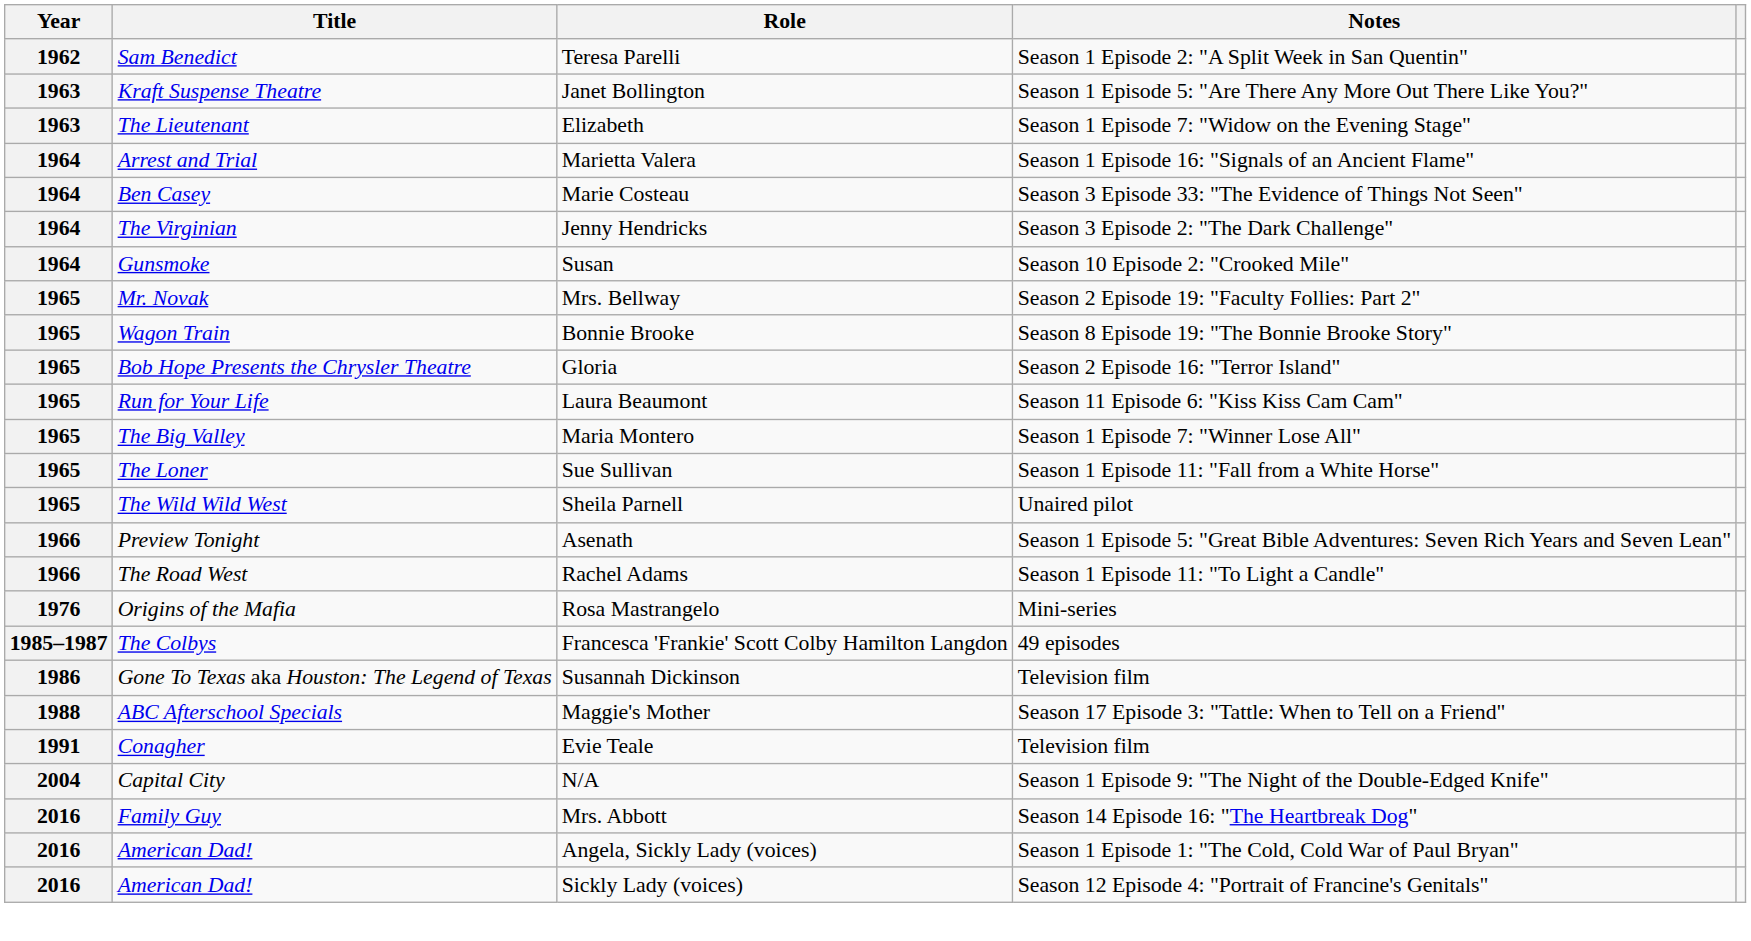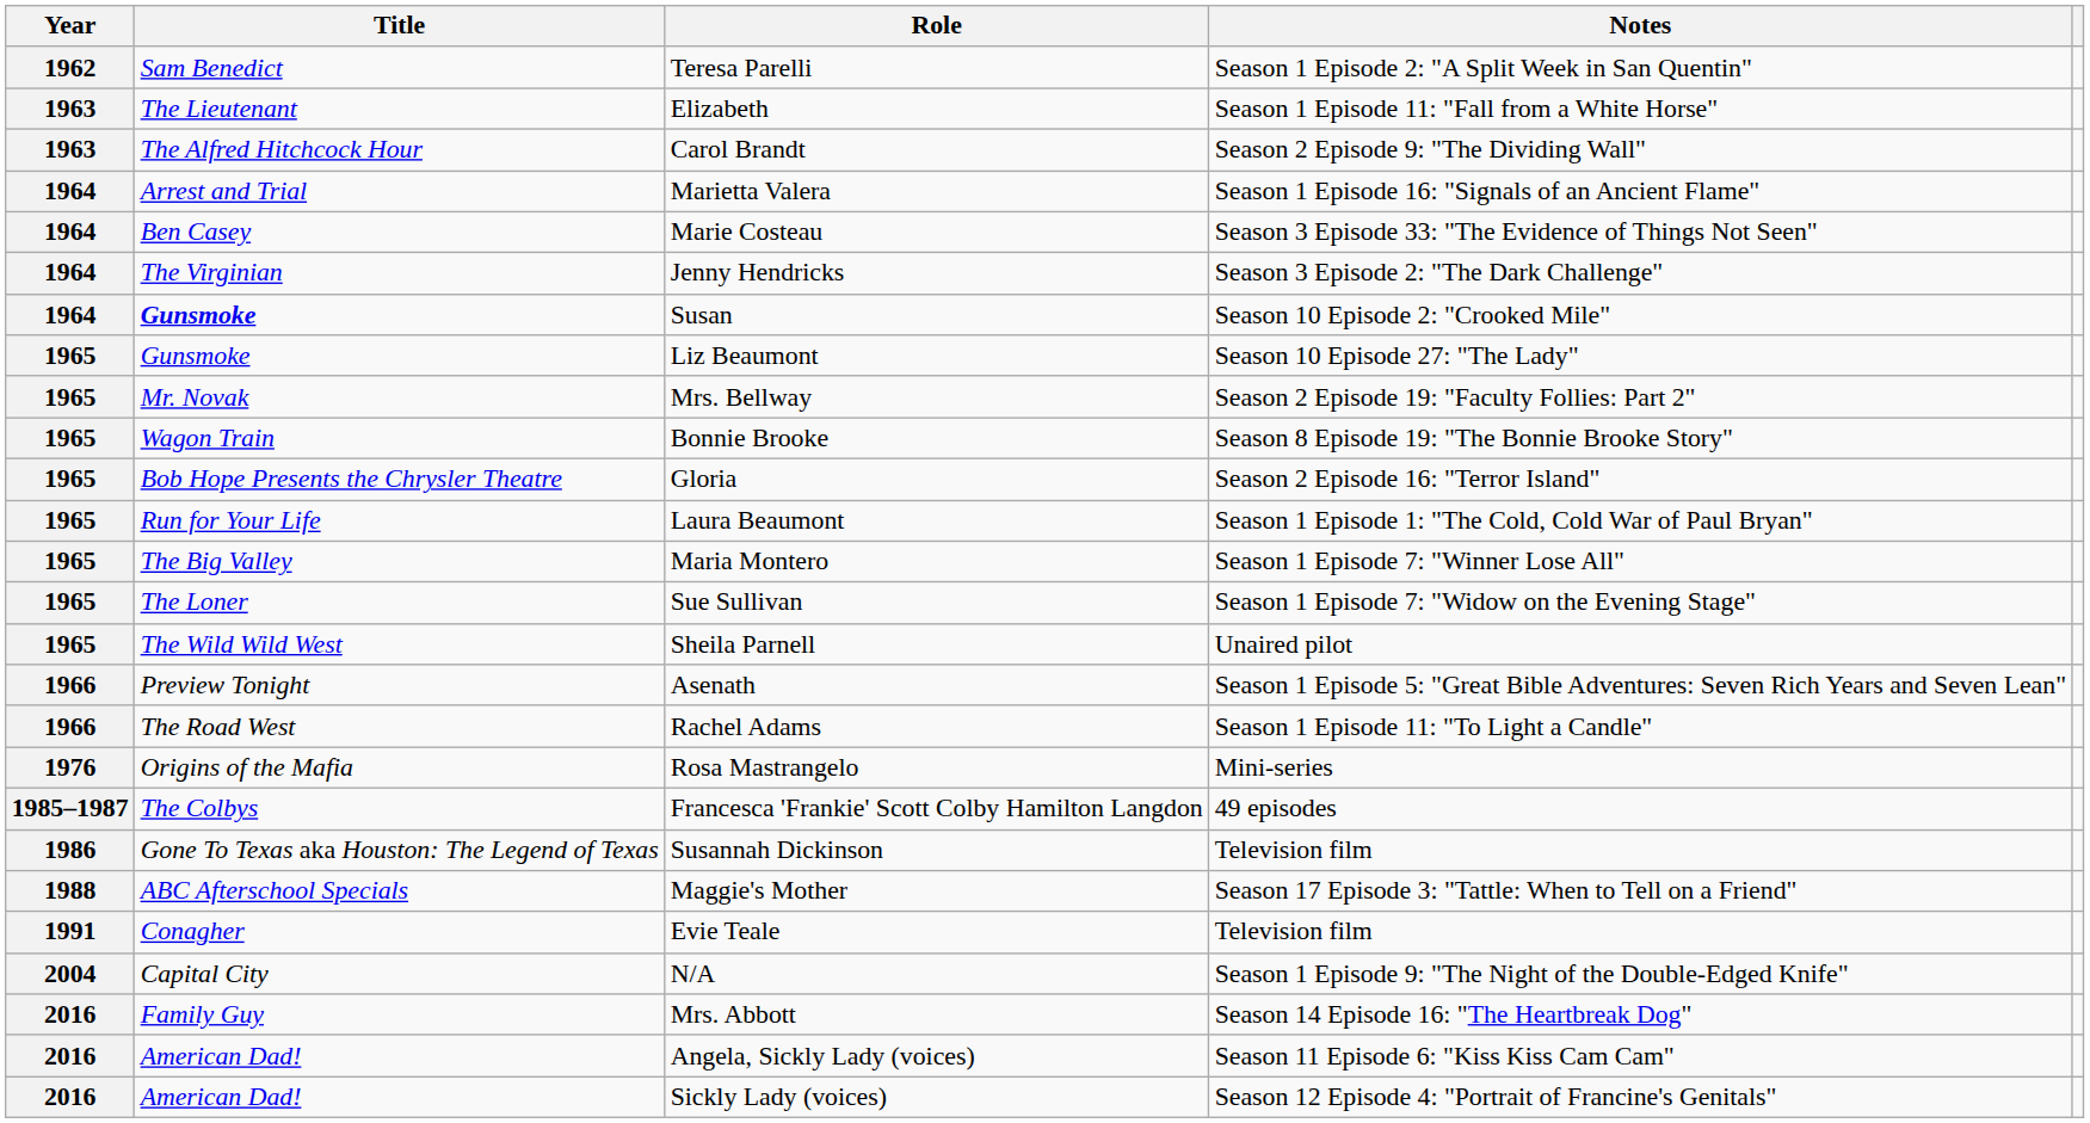- row: 1963 | Kraft Suspense Theatre | Janet Bollington | Season 1 Episode 5: "Are There Any More Out There Like You?"
Elizabeth | Notes: Season 1 Episode 7: "Widow on the Evening Stage" -> Season 1 Episode 11: "Fall from a White Horse"
+ row: 1963 | The Alfred Hitchcock Hour | Carol Brandt | Season 2 Episode 9: "The Dividing Wall"
Susan | Title: normal -> bold
+ row: 1965 | Gunsmoke | Liz Beaumont | Season 10 Episode 27: "The Lady"
Laura Beaumont | Notes: Season 11 Episode 6: "Kiss Kiss Cam Cam" -> Season 1 Episode 1: "The Cold, Cold War of Paul Bryan"
Sue Sullivan | Notes: Season 1 Episode 11: "Fall from a White Horse" -> Season 1 Episode 7: "Widow on the Evening Stage"
Angela, Sickly Lady (voices) | Notes: Season 1 Episode 1: "The Cold, Cold War of Paul Bryan" -> Season 11 Episode 6: "Kiss Kiss Cam Cam"
